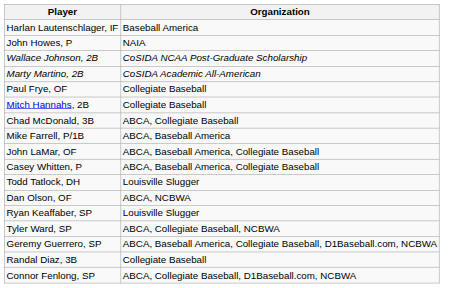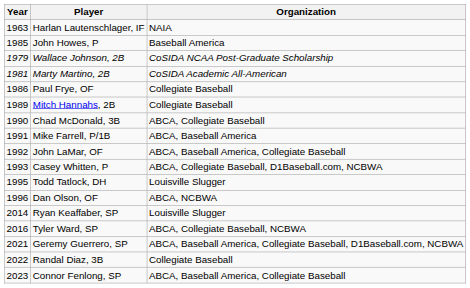+ column: Year | 1963 | 1985 | 1979 | 1981 | 1986 | 1989 | 1990 | 1991 | 1992 | 1993 | 1995 | 1996 | 2014 | 2016 | 2021 | 2022 | 2023
Harlan Lautenschlager, IF | Organization: Baseball America -> NAIA
John Howes, P | Organization: NAIA -> Baseball America
Casey Whitten, P | Organization: ABCA, Baseball America, Collegiate Baseball -> ABCA, Collegiate Baseball, D1Baseball.com, NCBWA
Connor Fenlong, SP | Organization: ABCA, Collegiate Baseball, D1Baseball.com, NCBWA -> ABCA, Baseball America, Collegiate Baseball
